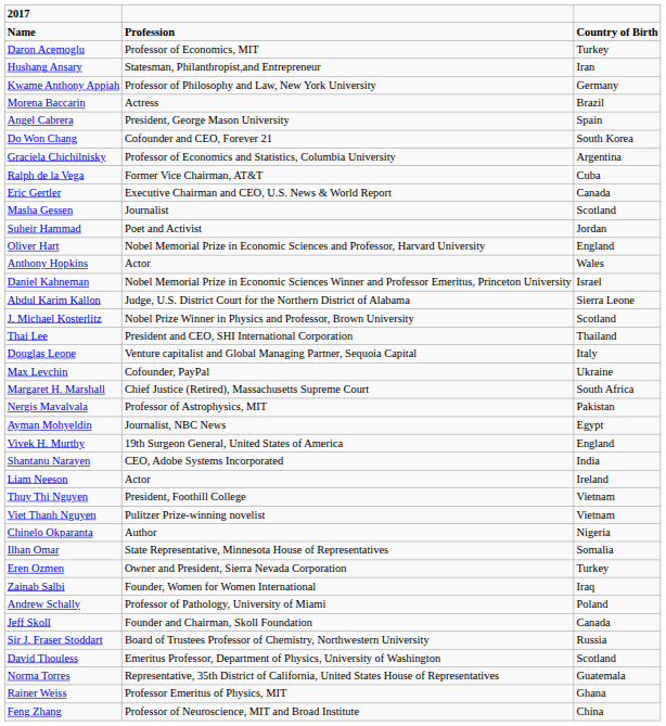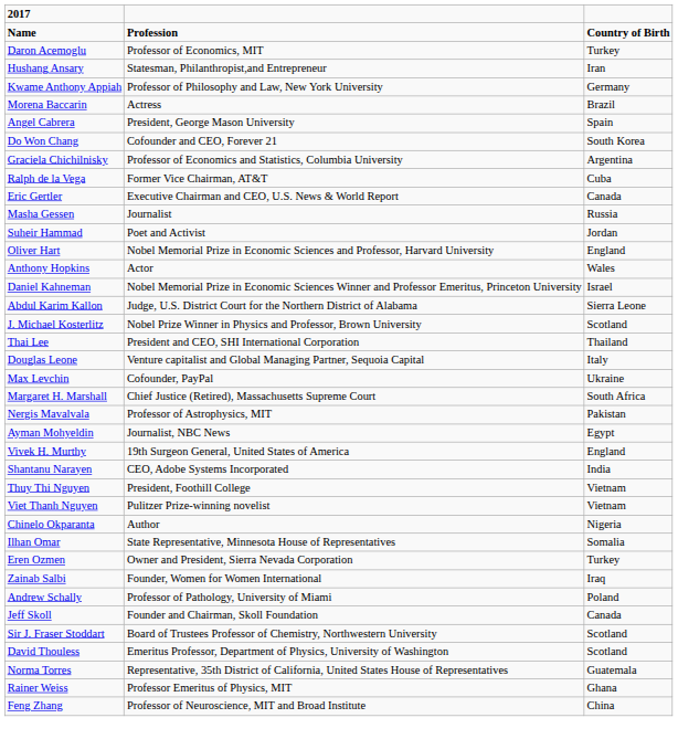Masha Gessen | column 3: Scotland -> Russia
- row: Liam Neeson | Actor | Ireland
Sir J. Fraser Stoddart | column 3: Russia -> Scotland
